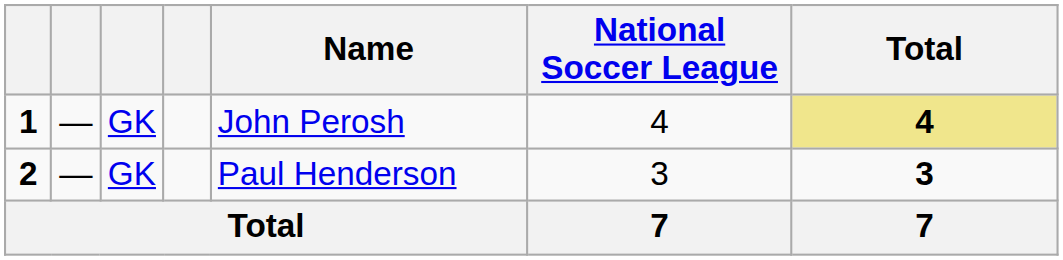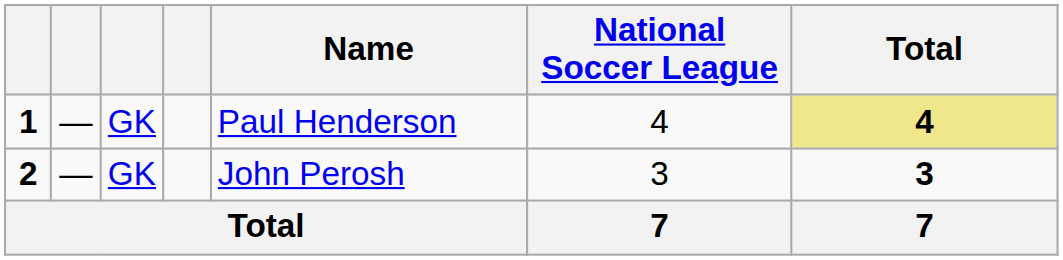1 | Name: John Perosh -> Paul Henderson
2 | Name: Paul Henderson -> John Perosh
